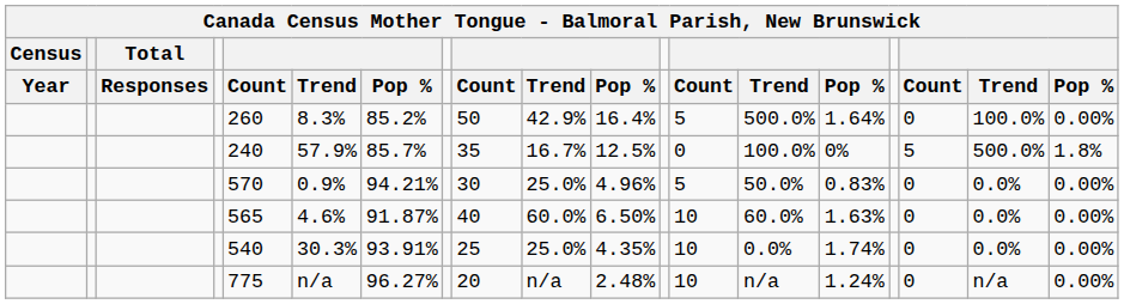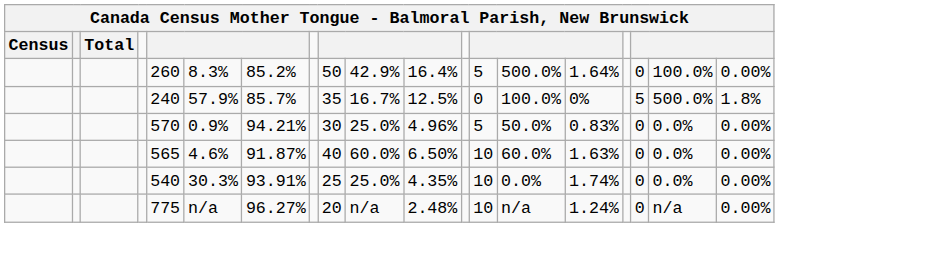- row: Year | Responses | Count | Trend | Pop % | Count | Trend | Pop % | Count | Trend | Pop % | Count | Trend | Pop %
